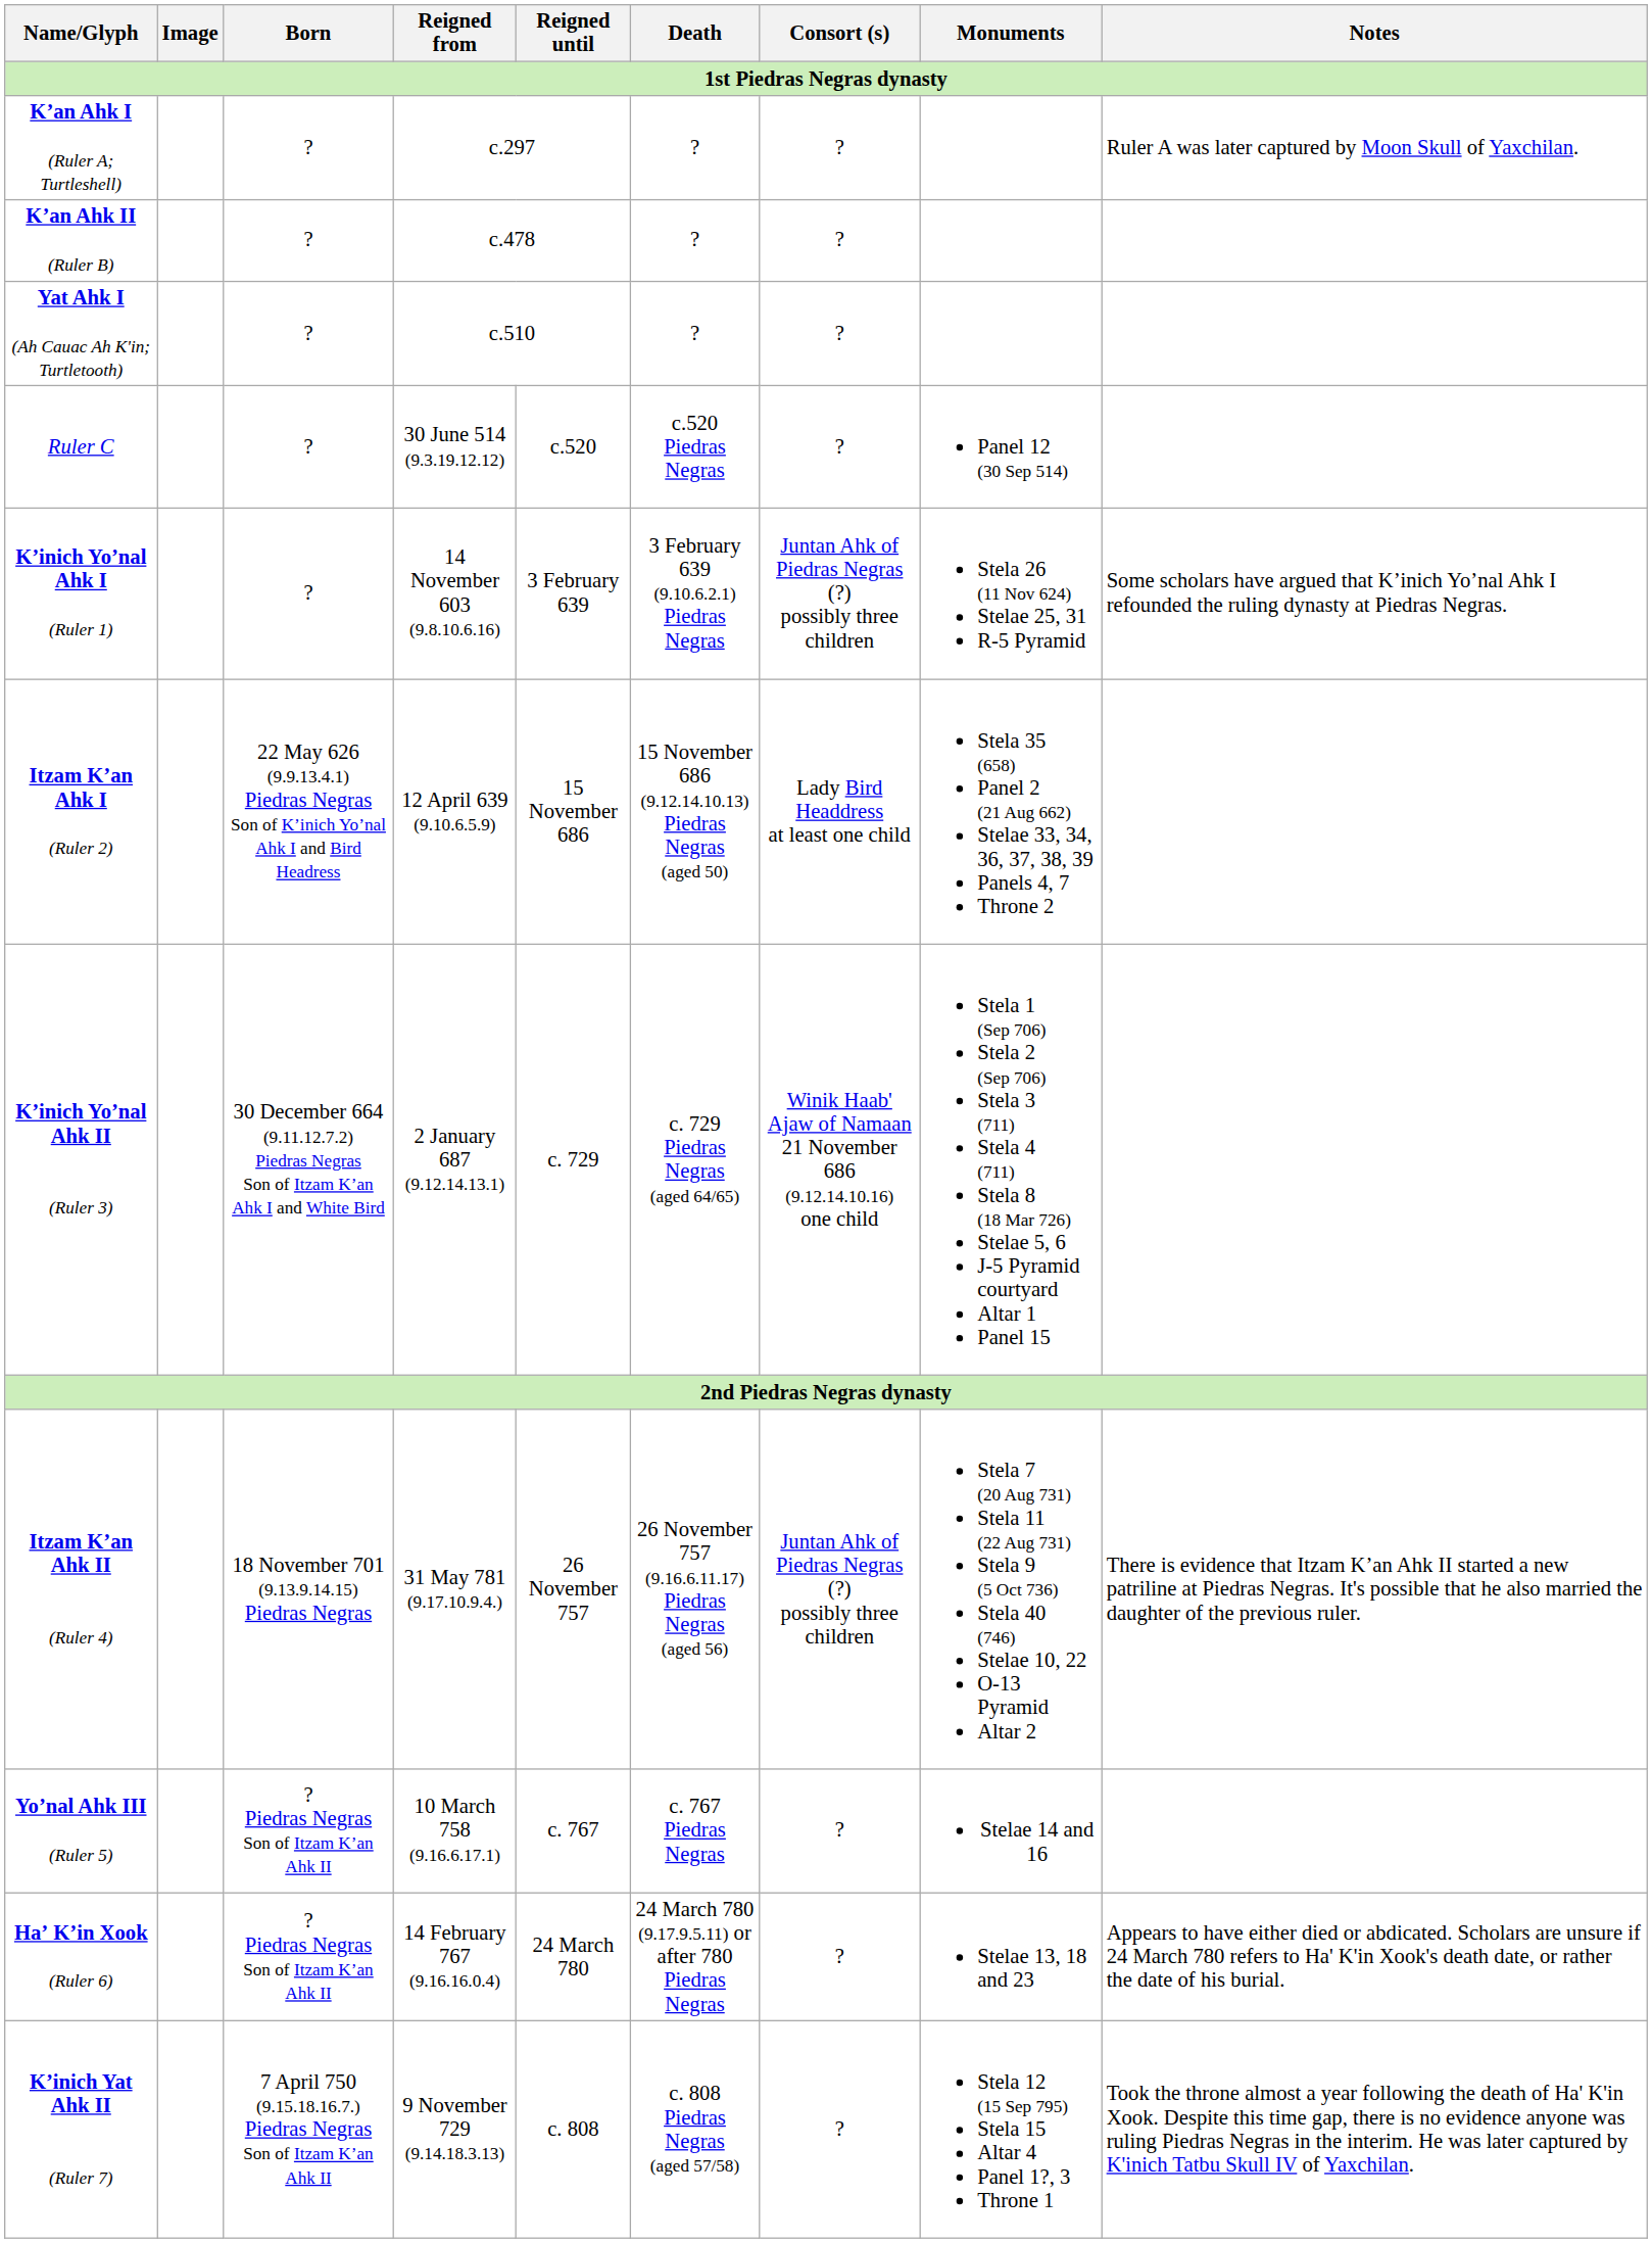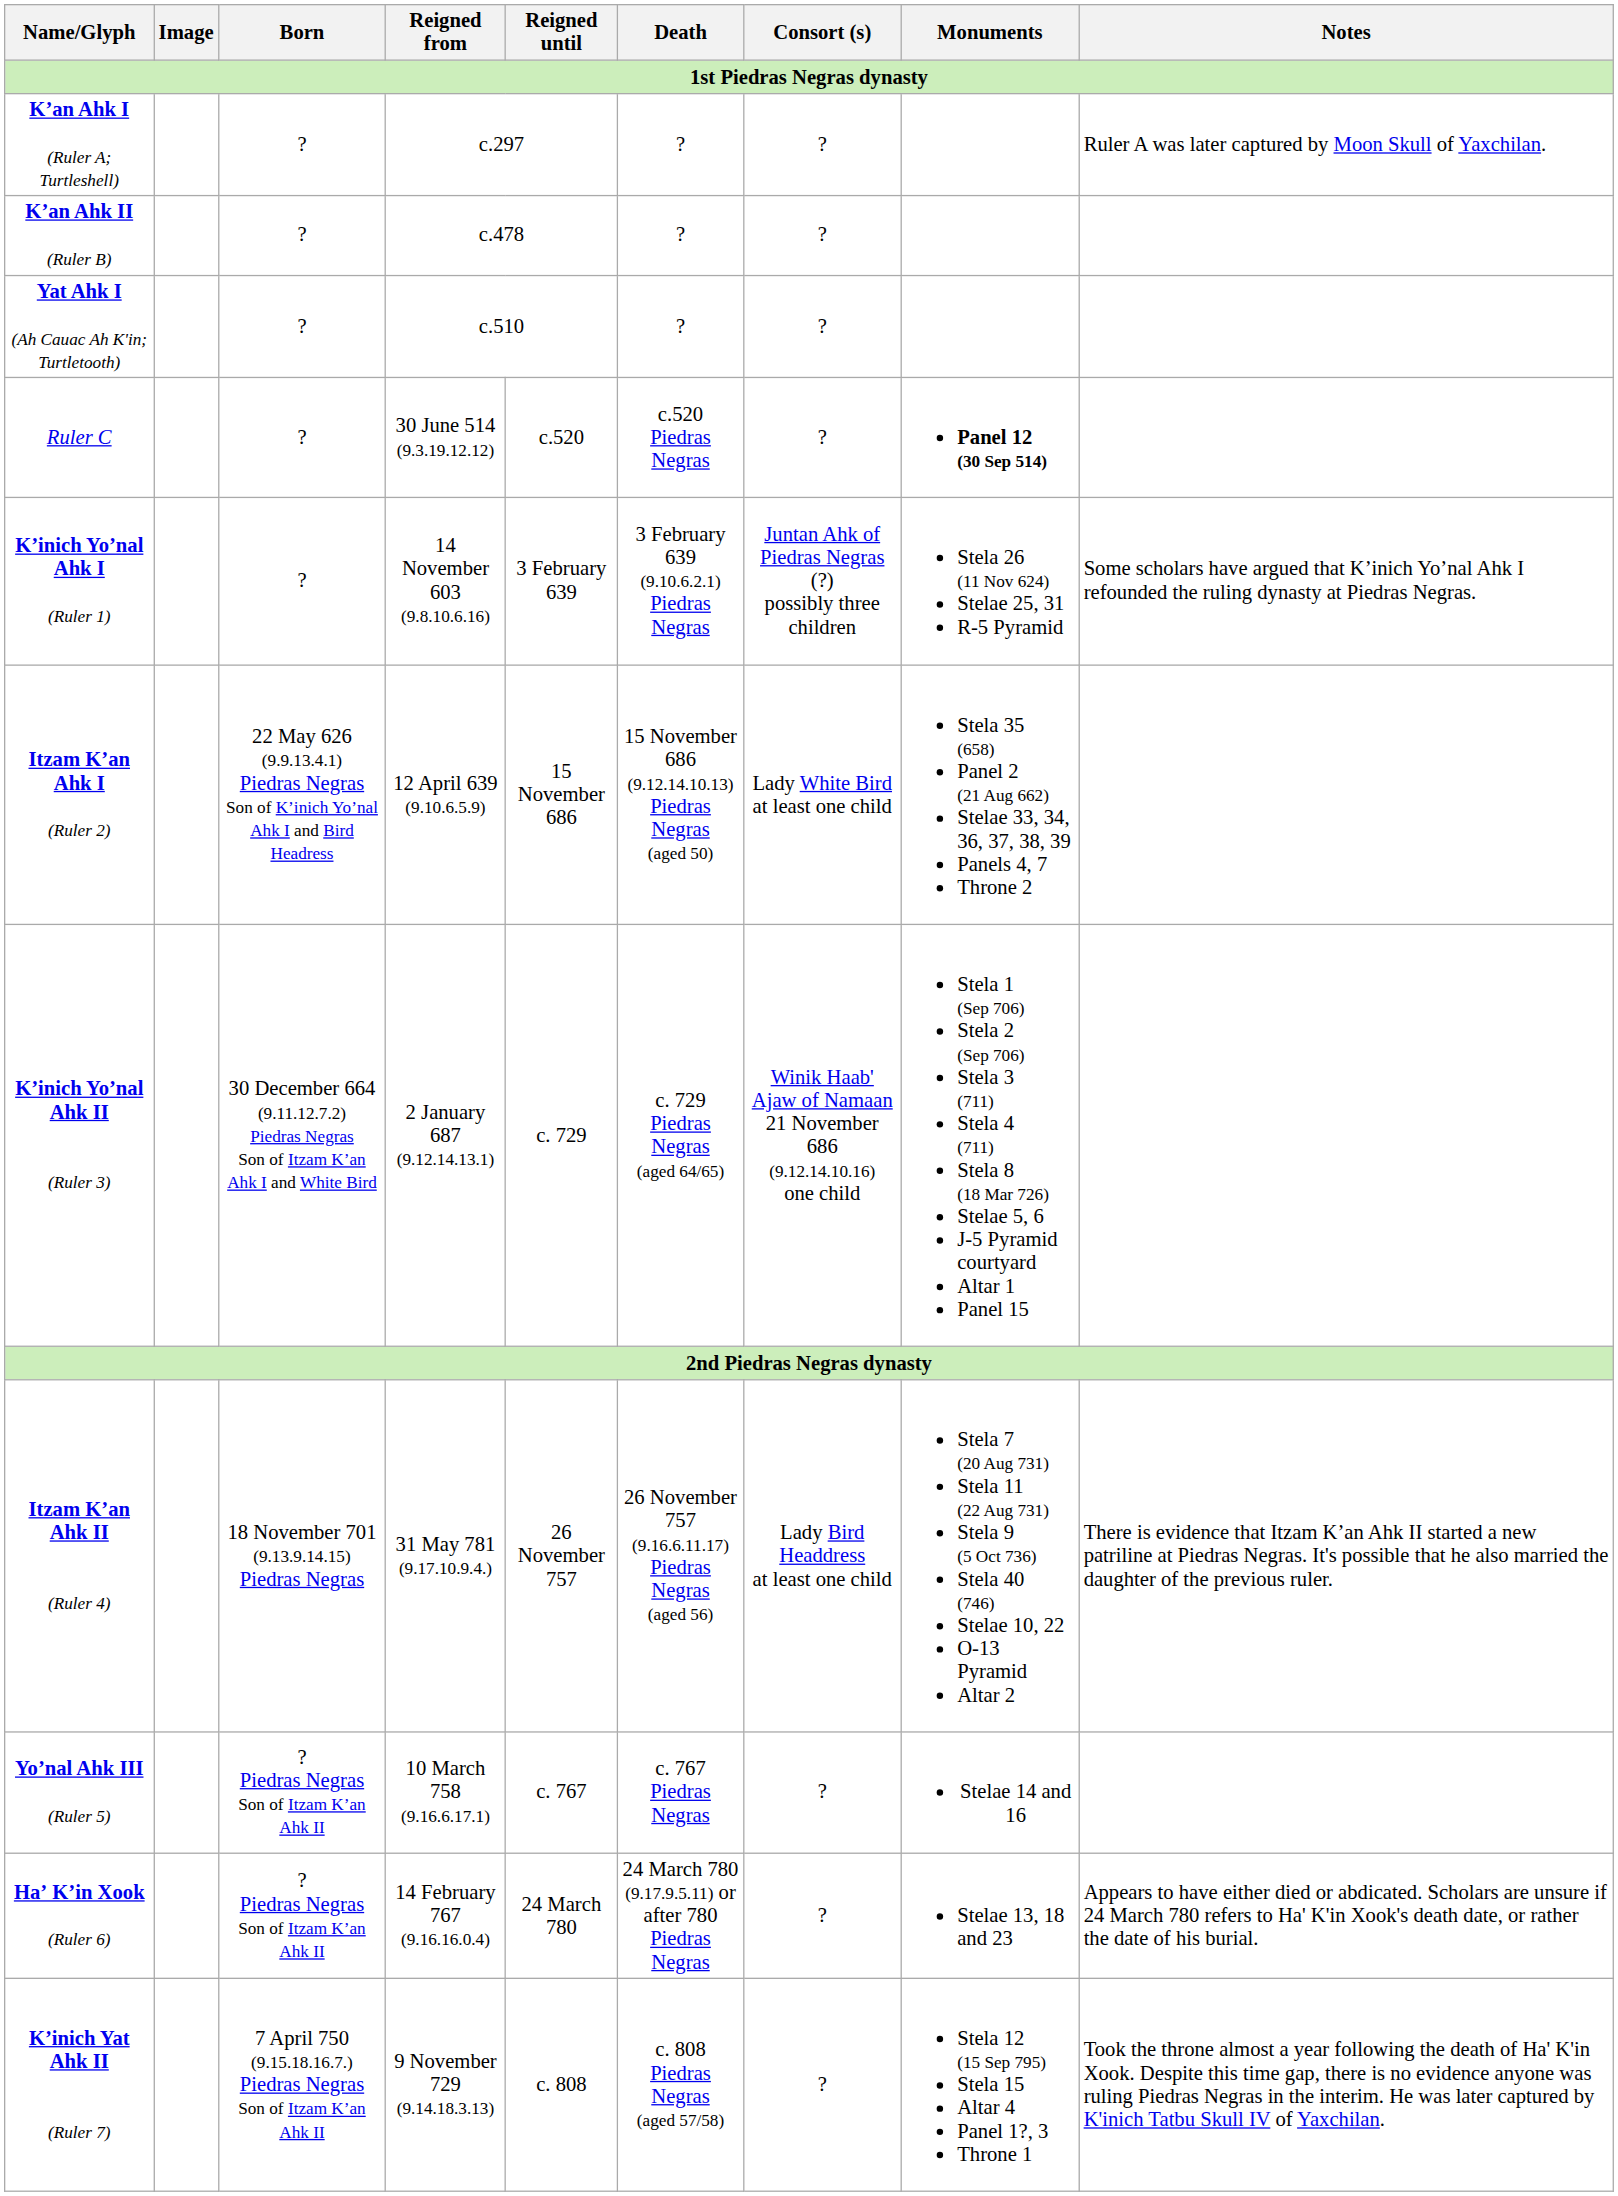Ruler C | Monuments: normal -> bold
Itzam Kʼan Ahk I (Ruler 2) | Consort (s): Lady Bird Headdress at least one child -> Lady White Bird at least one child
Itzam Kʼan Ahk II (Ruler 4) | Consort (s): Juntan Ahk of Piedras Negras (?) possibly three children -> Lady Bird Headdress at least one child
